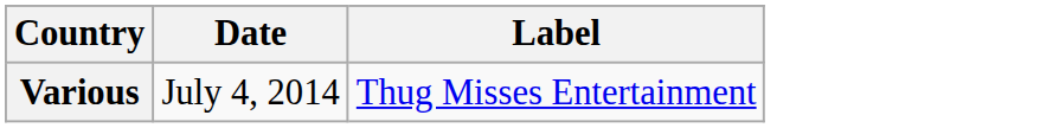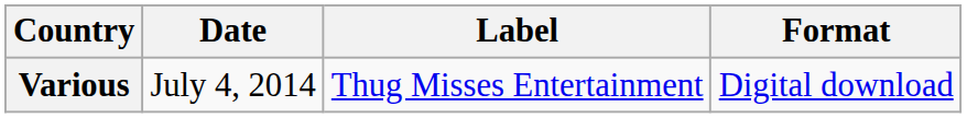+ column: Format | Digital download
